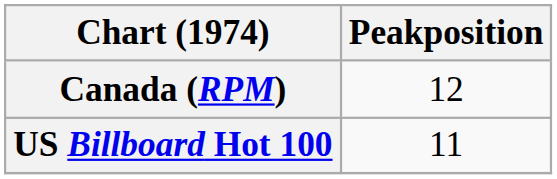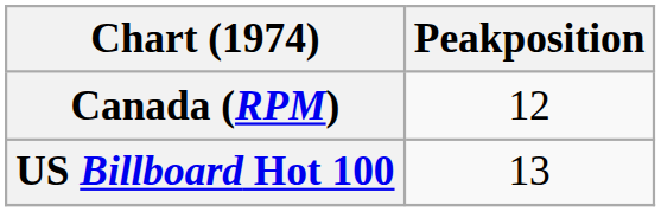US Billboard Hot 100 | Peakposition: 11 -> 13
